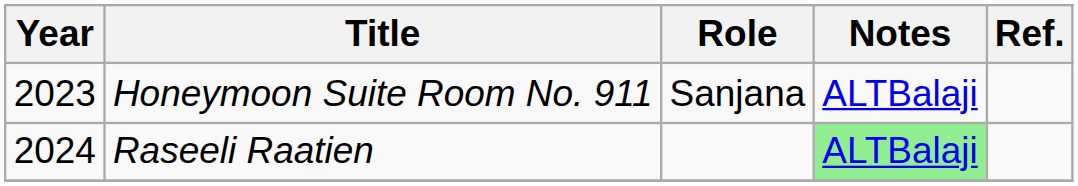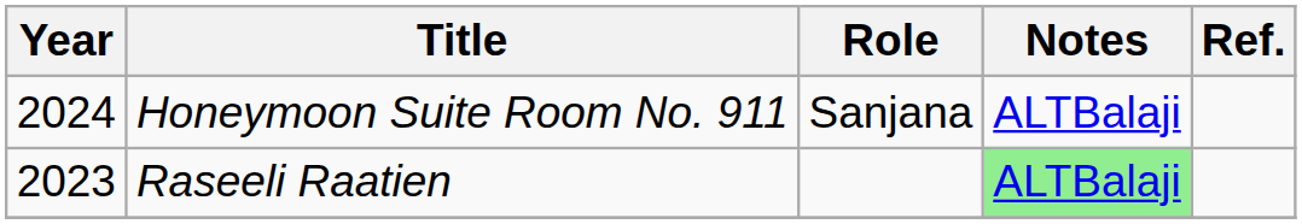Honeymoon Suite Room No. 911 | Year: 2023 -> 2024
Raseeli Raatien | Year: 2024 -> 2023
